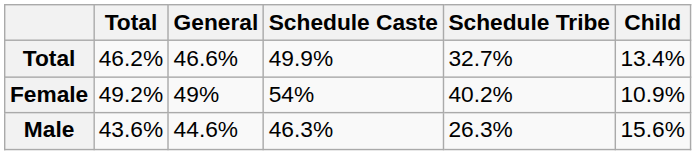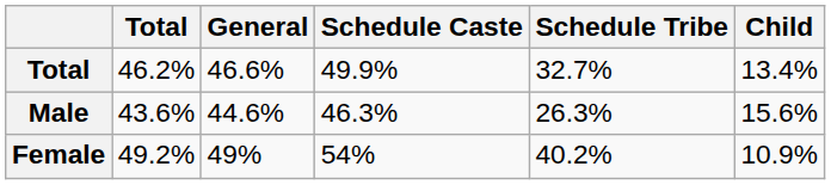rows swapped: Male <-> Female
